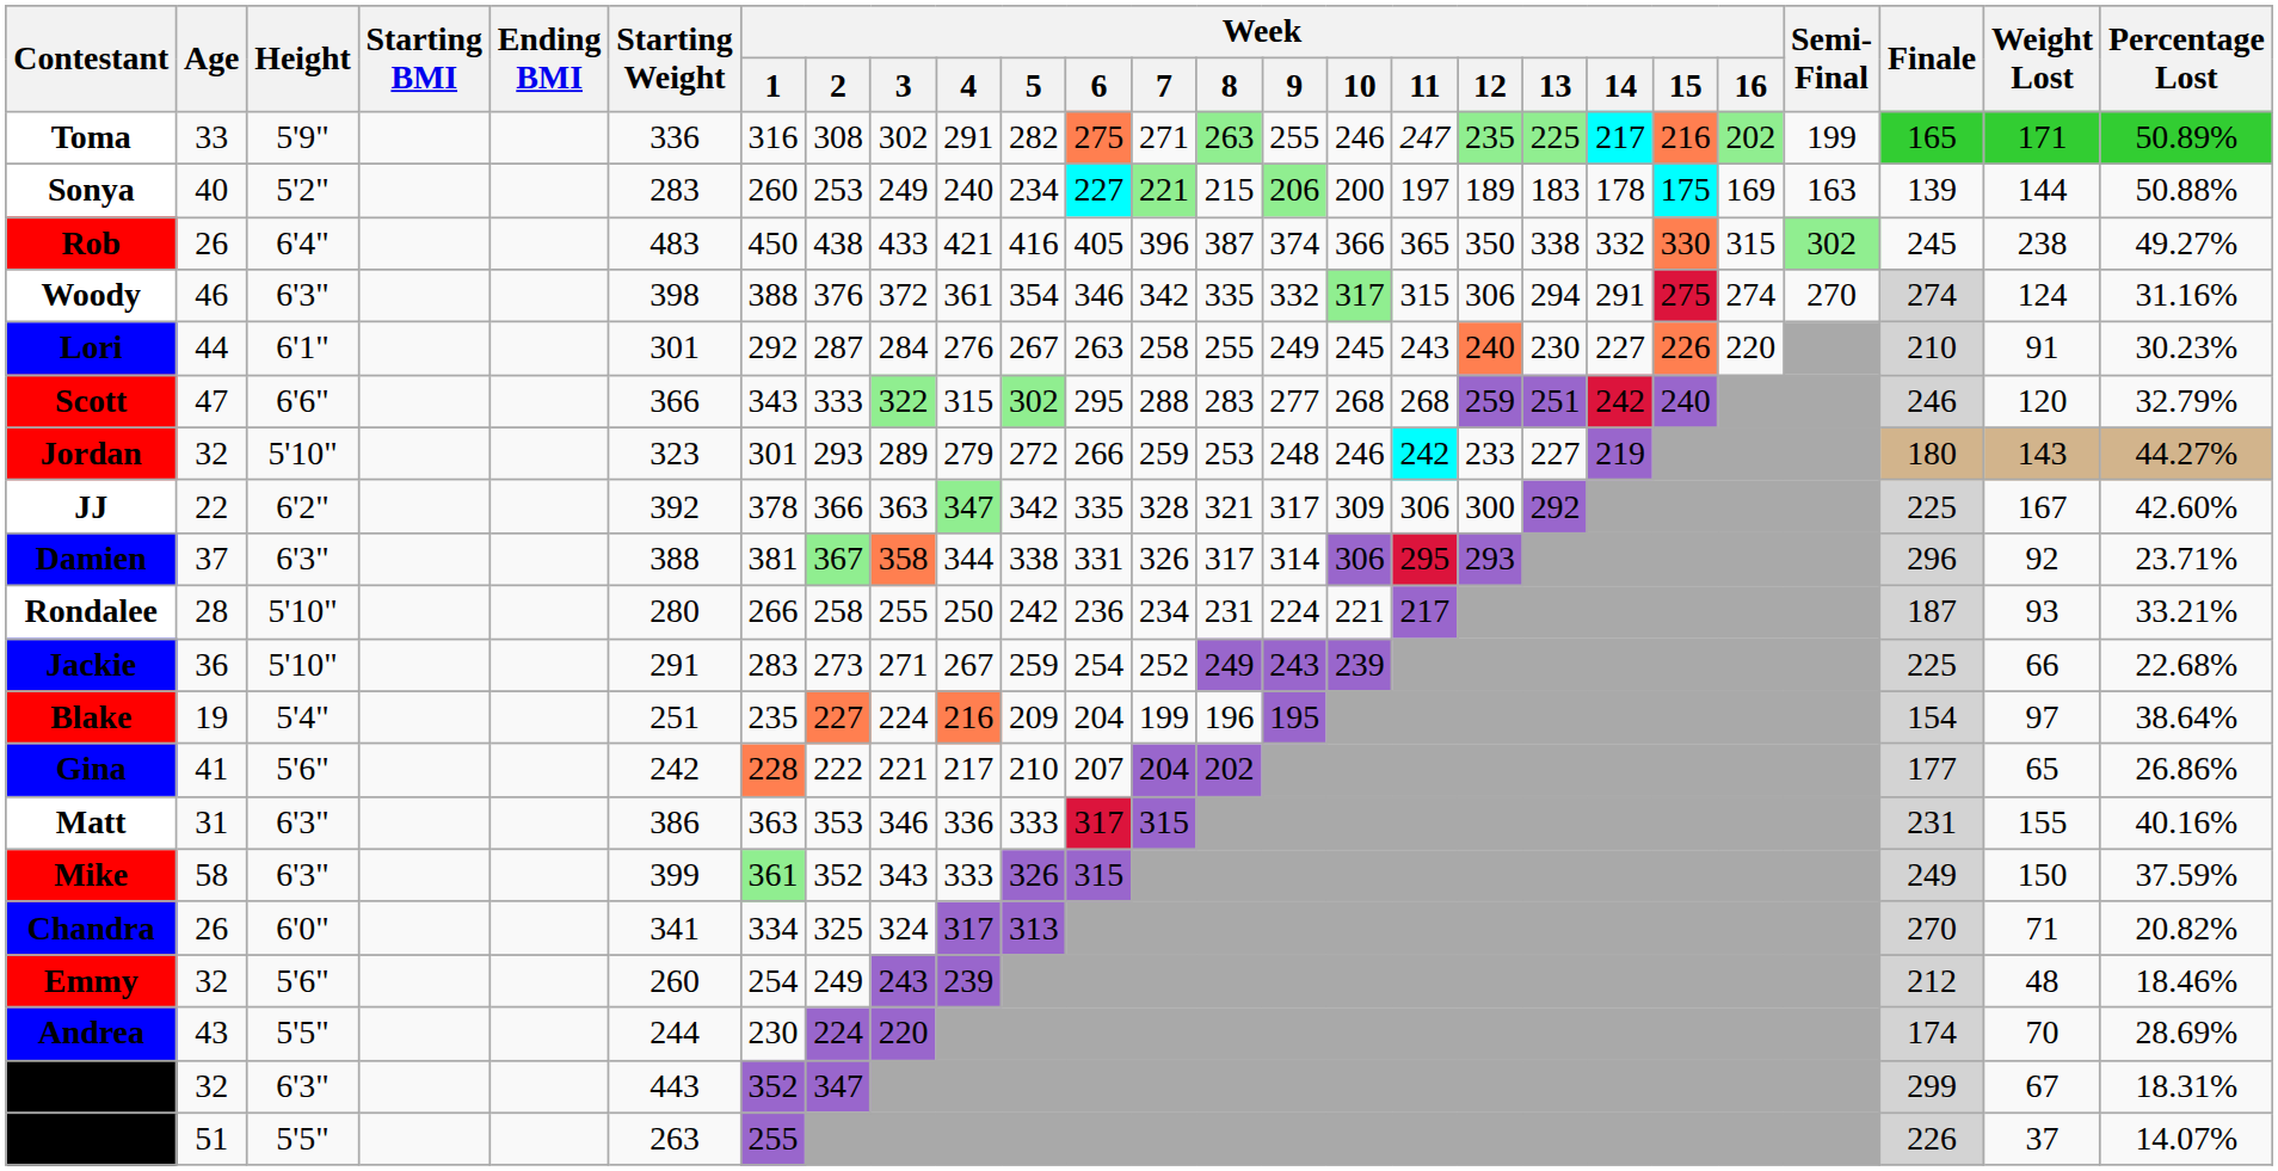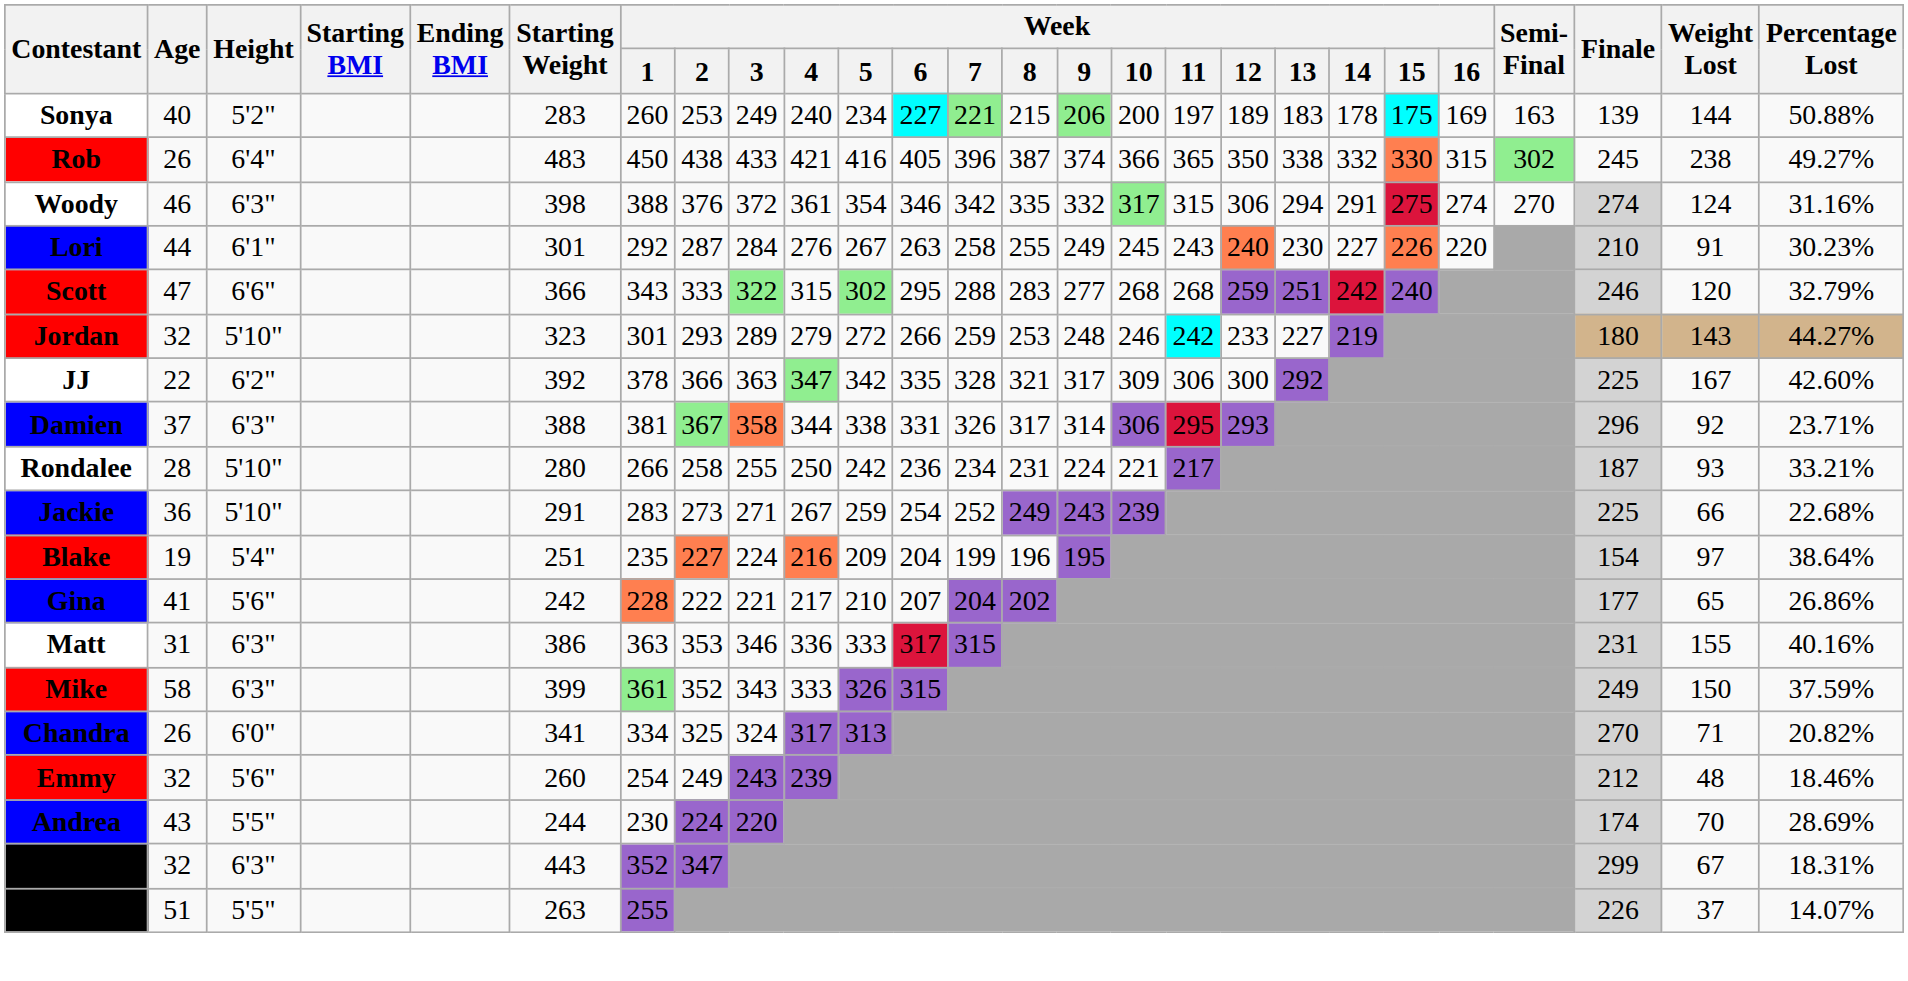- row: Toma | 33 | 5'9" | 336 | 316 | 308 | 302 | 291 | 282 | 275 | 271 | 263 | 255 | 246 | 247 | 235 | 225 | 217 | 216 | 202 | 199 | 165 | 171 | 50.89%
